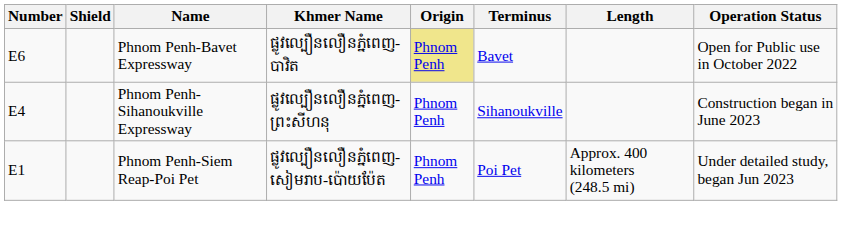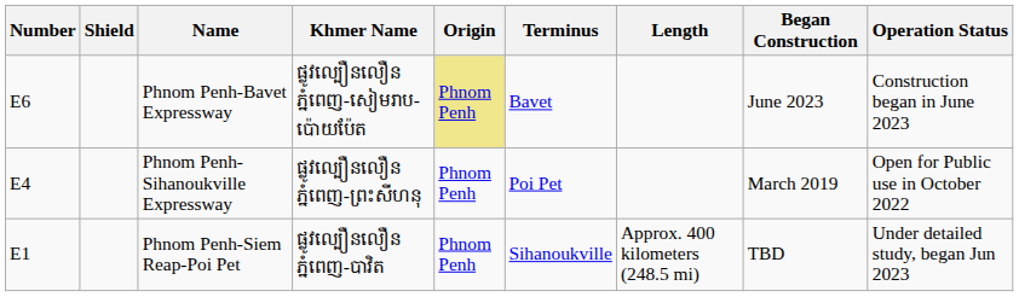+ column: Began Construction | June 2023 | March 2019 | TBD
Phnom Penh-Bavet Expressway | Khmer Name: ផ្លូវល្បឿនលឿនភ្នំពេញ-បាវិត -> ផ្លូវល្បឿនលឿនភ្នំពេញ-សៀមរាប-ប៉ោយប៉ែត
Phnom Penh-Bavet Expressway | Operation Status: Open for Public use in October 2022 -> Construction began in June 2023
Phnom Penh-Sihanoukville Expressway | Terminus: Sihanoukville -> Poi Pet
Phnom Penh-Sihanoukville Expressway | Operation Status: Construction began in June 2023 -> Open for Public use in October 2022
Phnom Penh-Siem Reap-Poi Pet | Khmer Name: ផ្លូវល្បឿនលឿនភ្នំពេញ-សៀមរាប-ប៉ោយប៉ែត -> ផ្លូវល្បឿនលឿនភ្នំពេញ-បាវិត
Phnom Penh-Siem Reap-Poi Pet | Terminus: Poi Pet -> Sihanoukville
